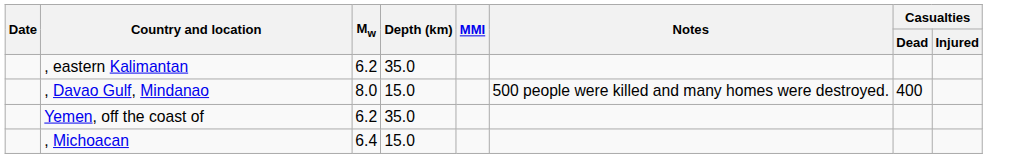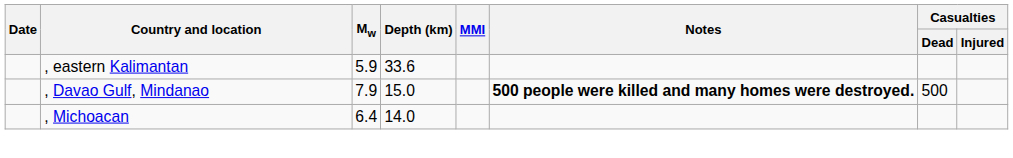, eastern Kalimantan | Mw: 6.2 -> 5.9
, eastern Kalimantan | Depth (km): 35.0 -> 33.6
, Davao Gulf, Mindanao | Mw: 8.0 -> 7.9
, Davao Gulf, Mindanao | Notes: normal -> bold
, Davao Gulf, Mindanao | Casualties / Dead: 400 -> 500
- row: Yemen, off the coast of | 6.2 | 35.0
, Michoacan | Depth (km): 15.0 -> 14.0
